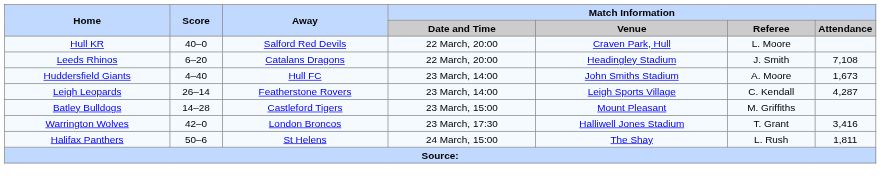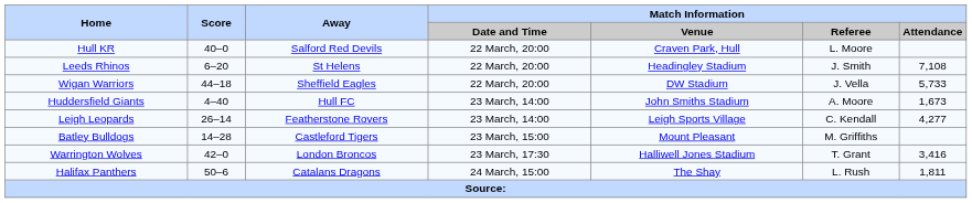Leeds Rhinos | Away: Catalans Dragons -> St Helens
+ row: Wigan Warriors | 44–18 | Sheffield Eagles | 22 March, 20:00 | DW Stadium | J. Vella | 5,733
Leigh Leopards | Match Information / Attendance: 4,287 -> 4,277
Halifax Panthers | Away: St Helens -> Catalans Dragons
